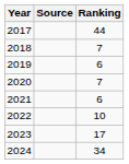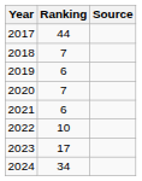columns swapped: Ranking <-> Source
